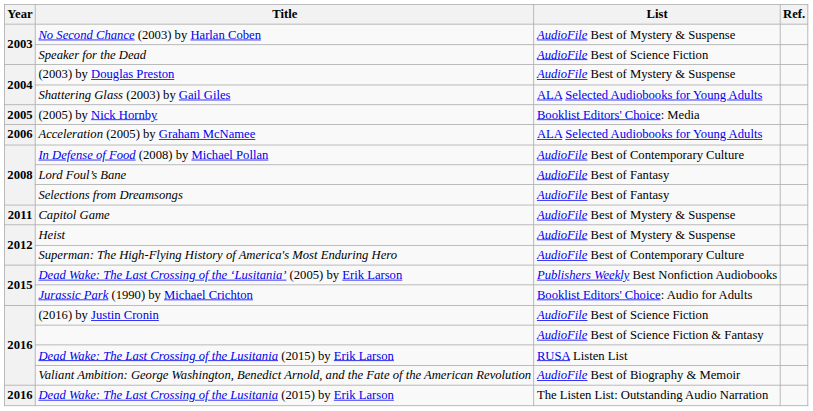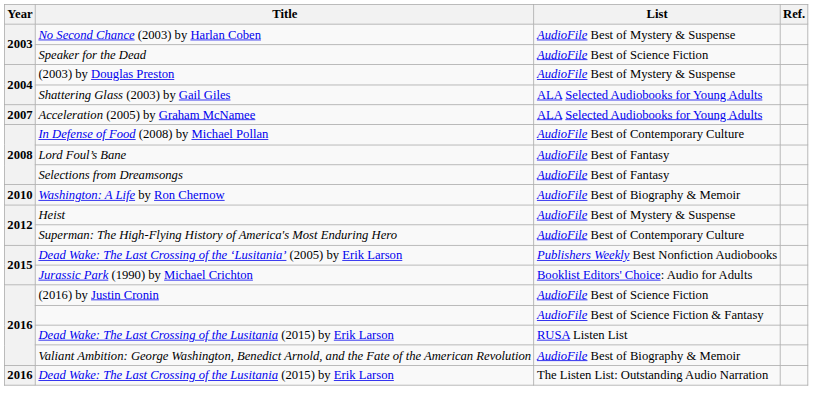- row: 2005 | (2005) by Nick Hornby | Booklist Editors' Choice: Media
Acceleration (2005) by Graham McNamee | Year: 2006 -> 2007
+ row: 2010 | Washington: A Life by Ron Chernow | AudioFile Best of Biography & Memoir
- row: 2011 | Capitol Game | AudioFile Best of Mystery & Suspense
